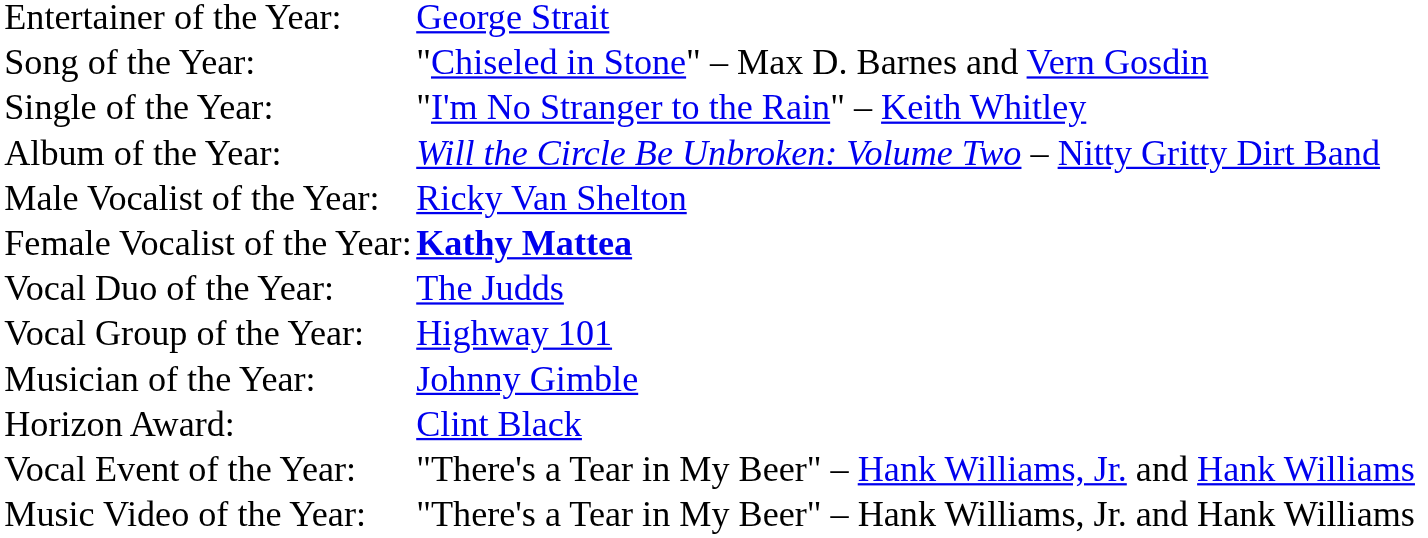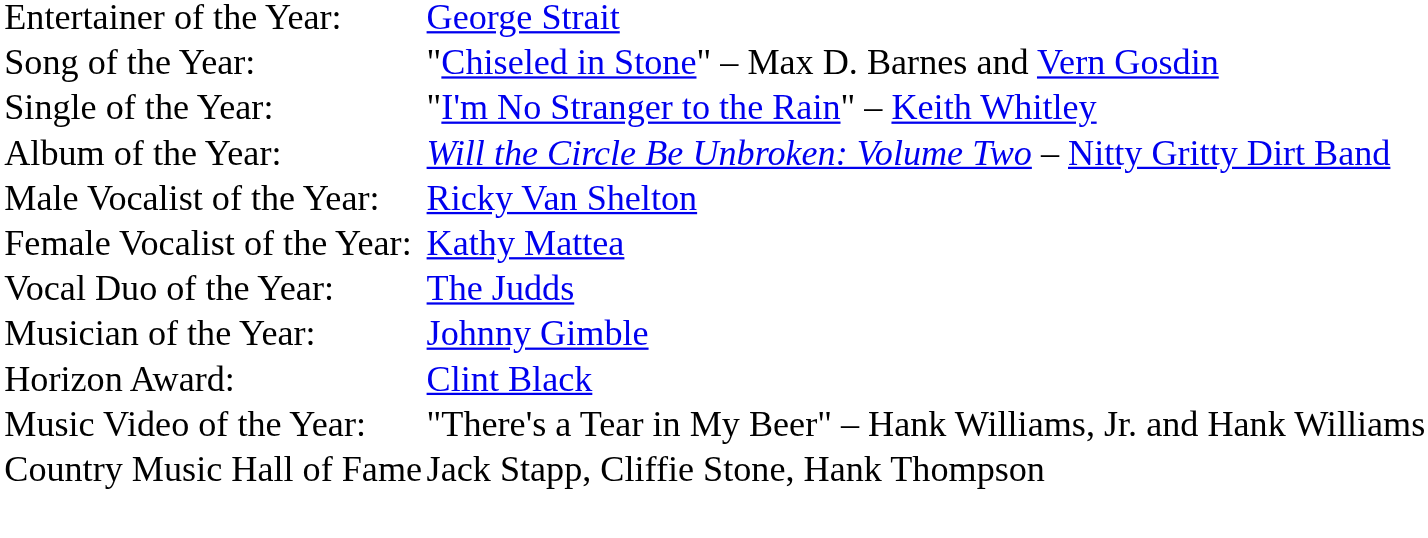Female Vocalist of the Year: | column 2: bold -> normal
- row: Vocal Group of the Year: | Highway 101
- row: Vocal Event of the Year: | "There's a Tear in My Beer" – Hank Williams, Jr. and Hank Williams
+ row: Country Music Hall of Fame | Jack Stapp, Cliffie Stone, Hank Thompson
